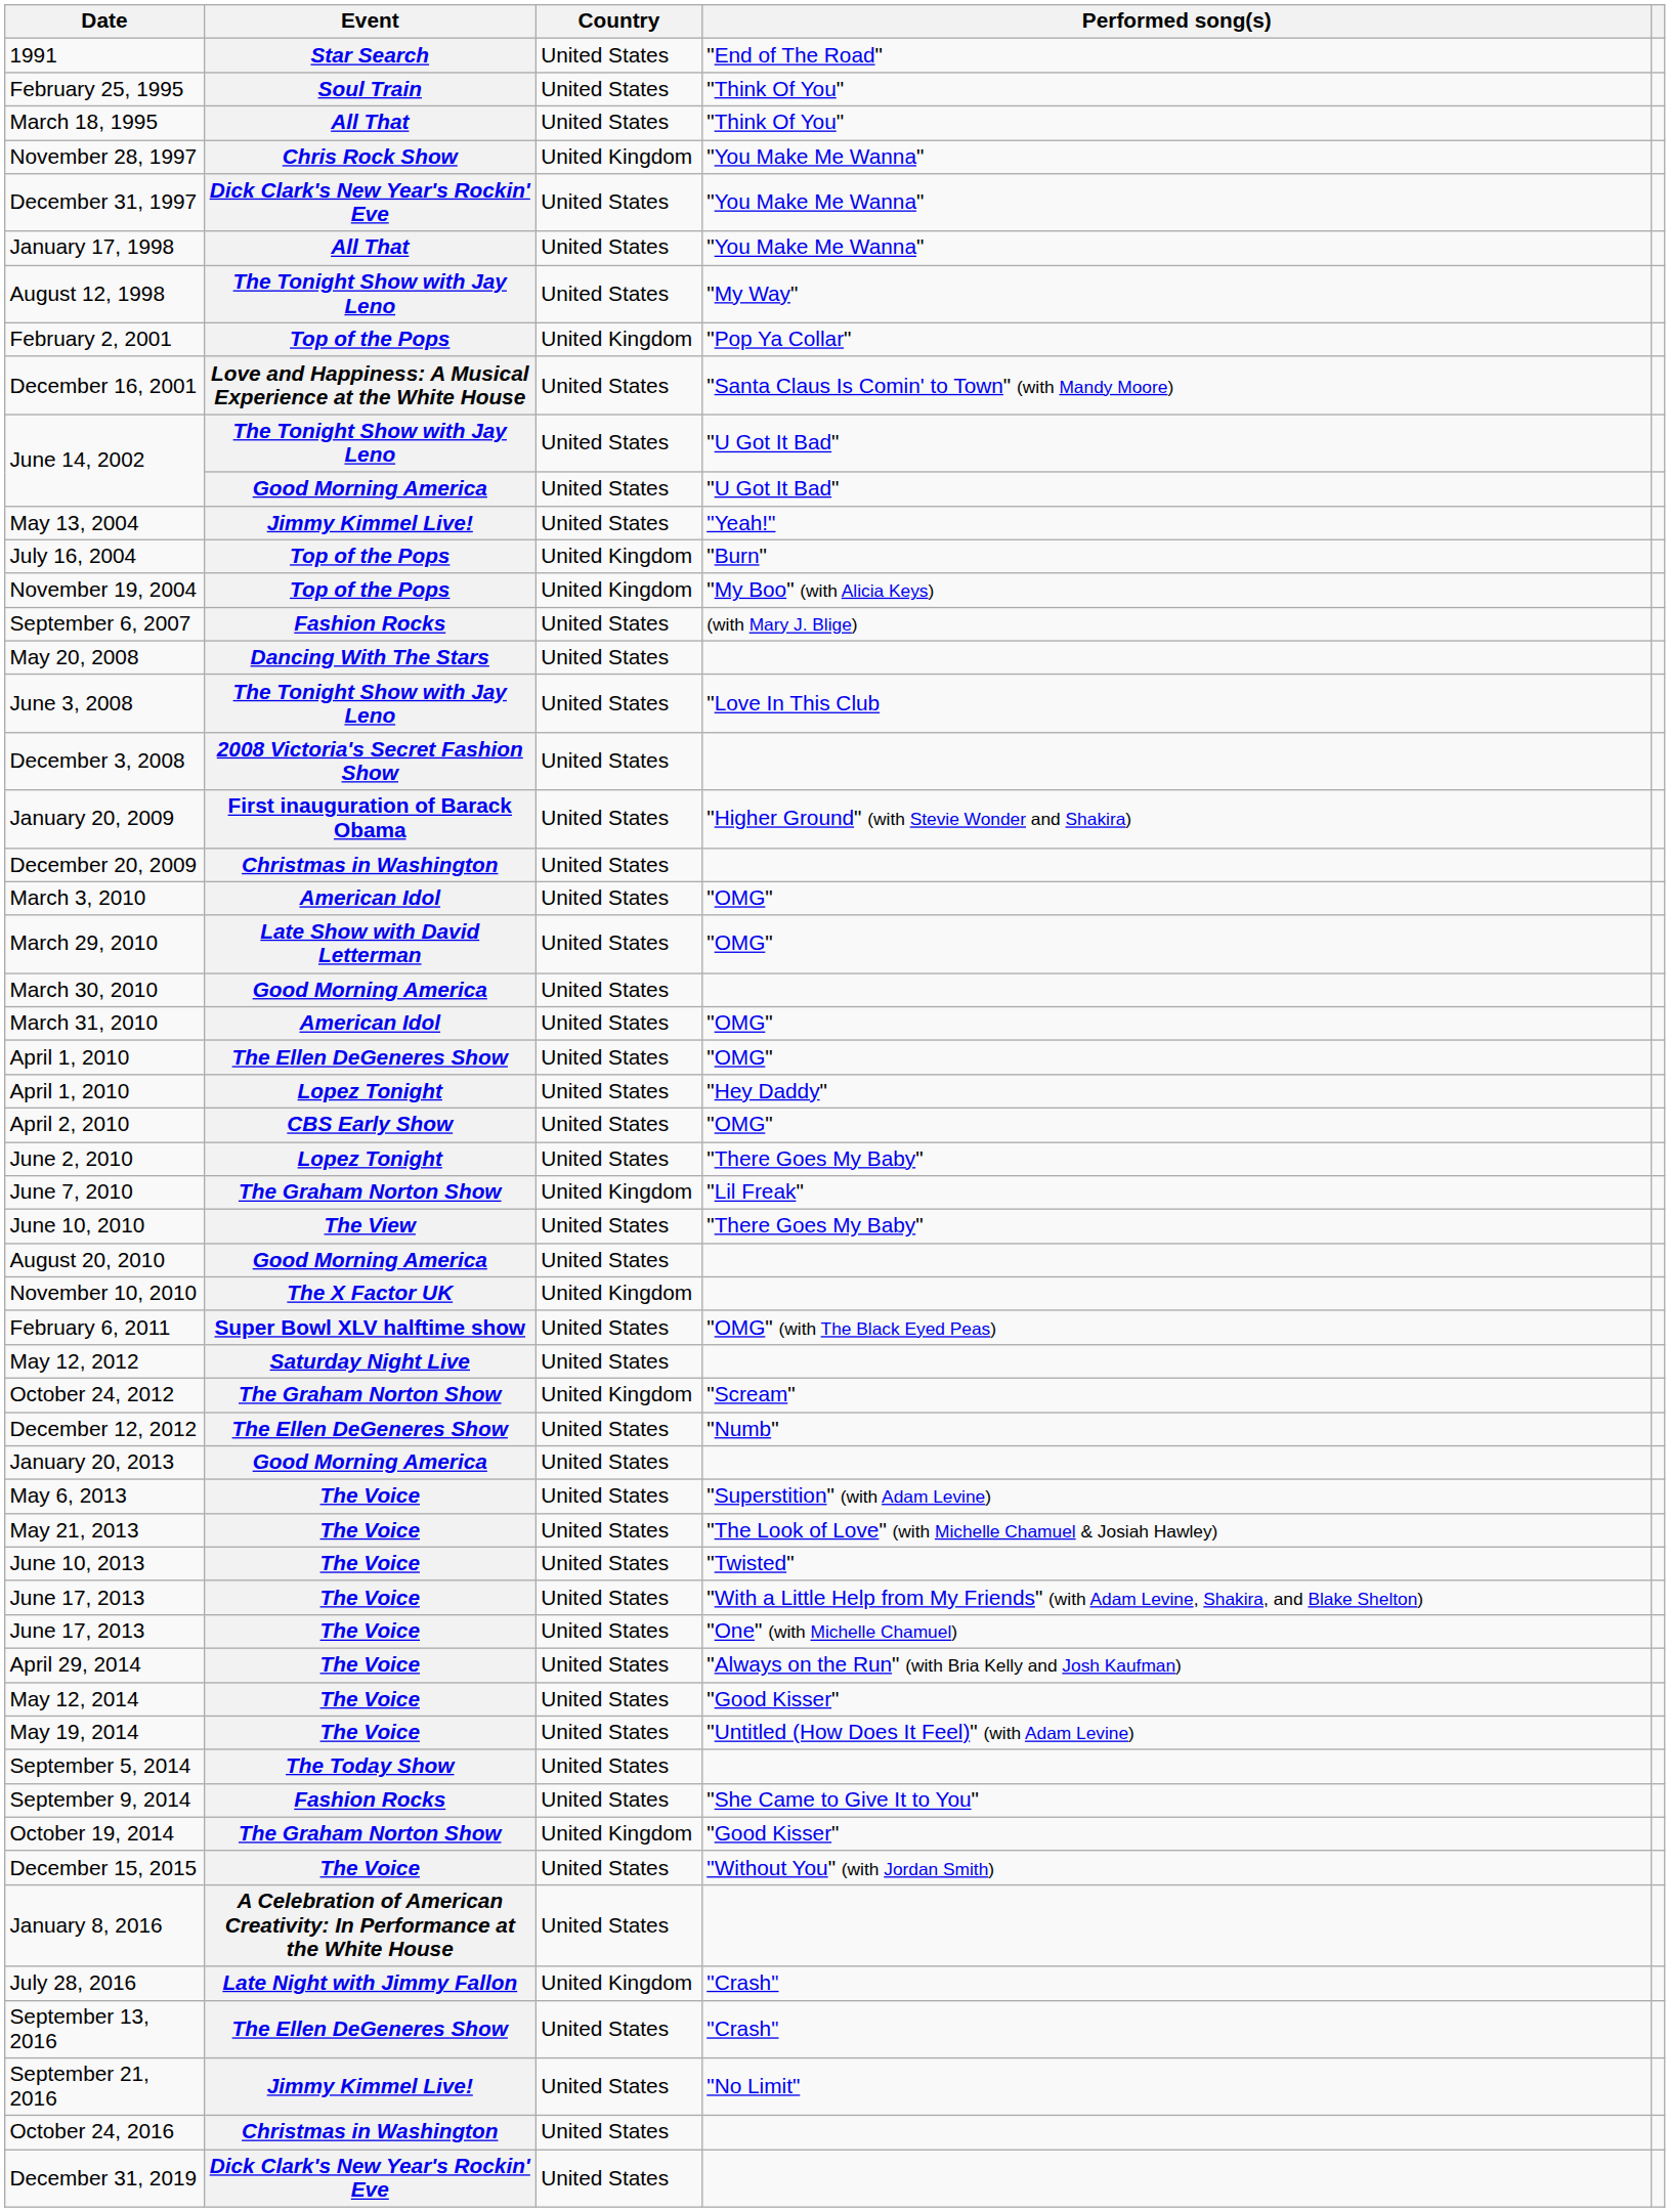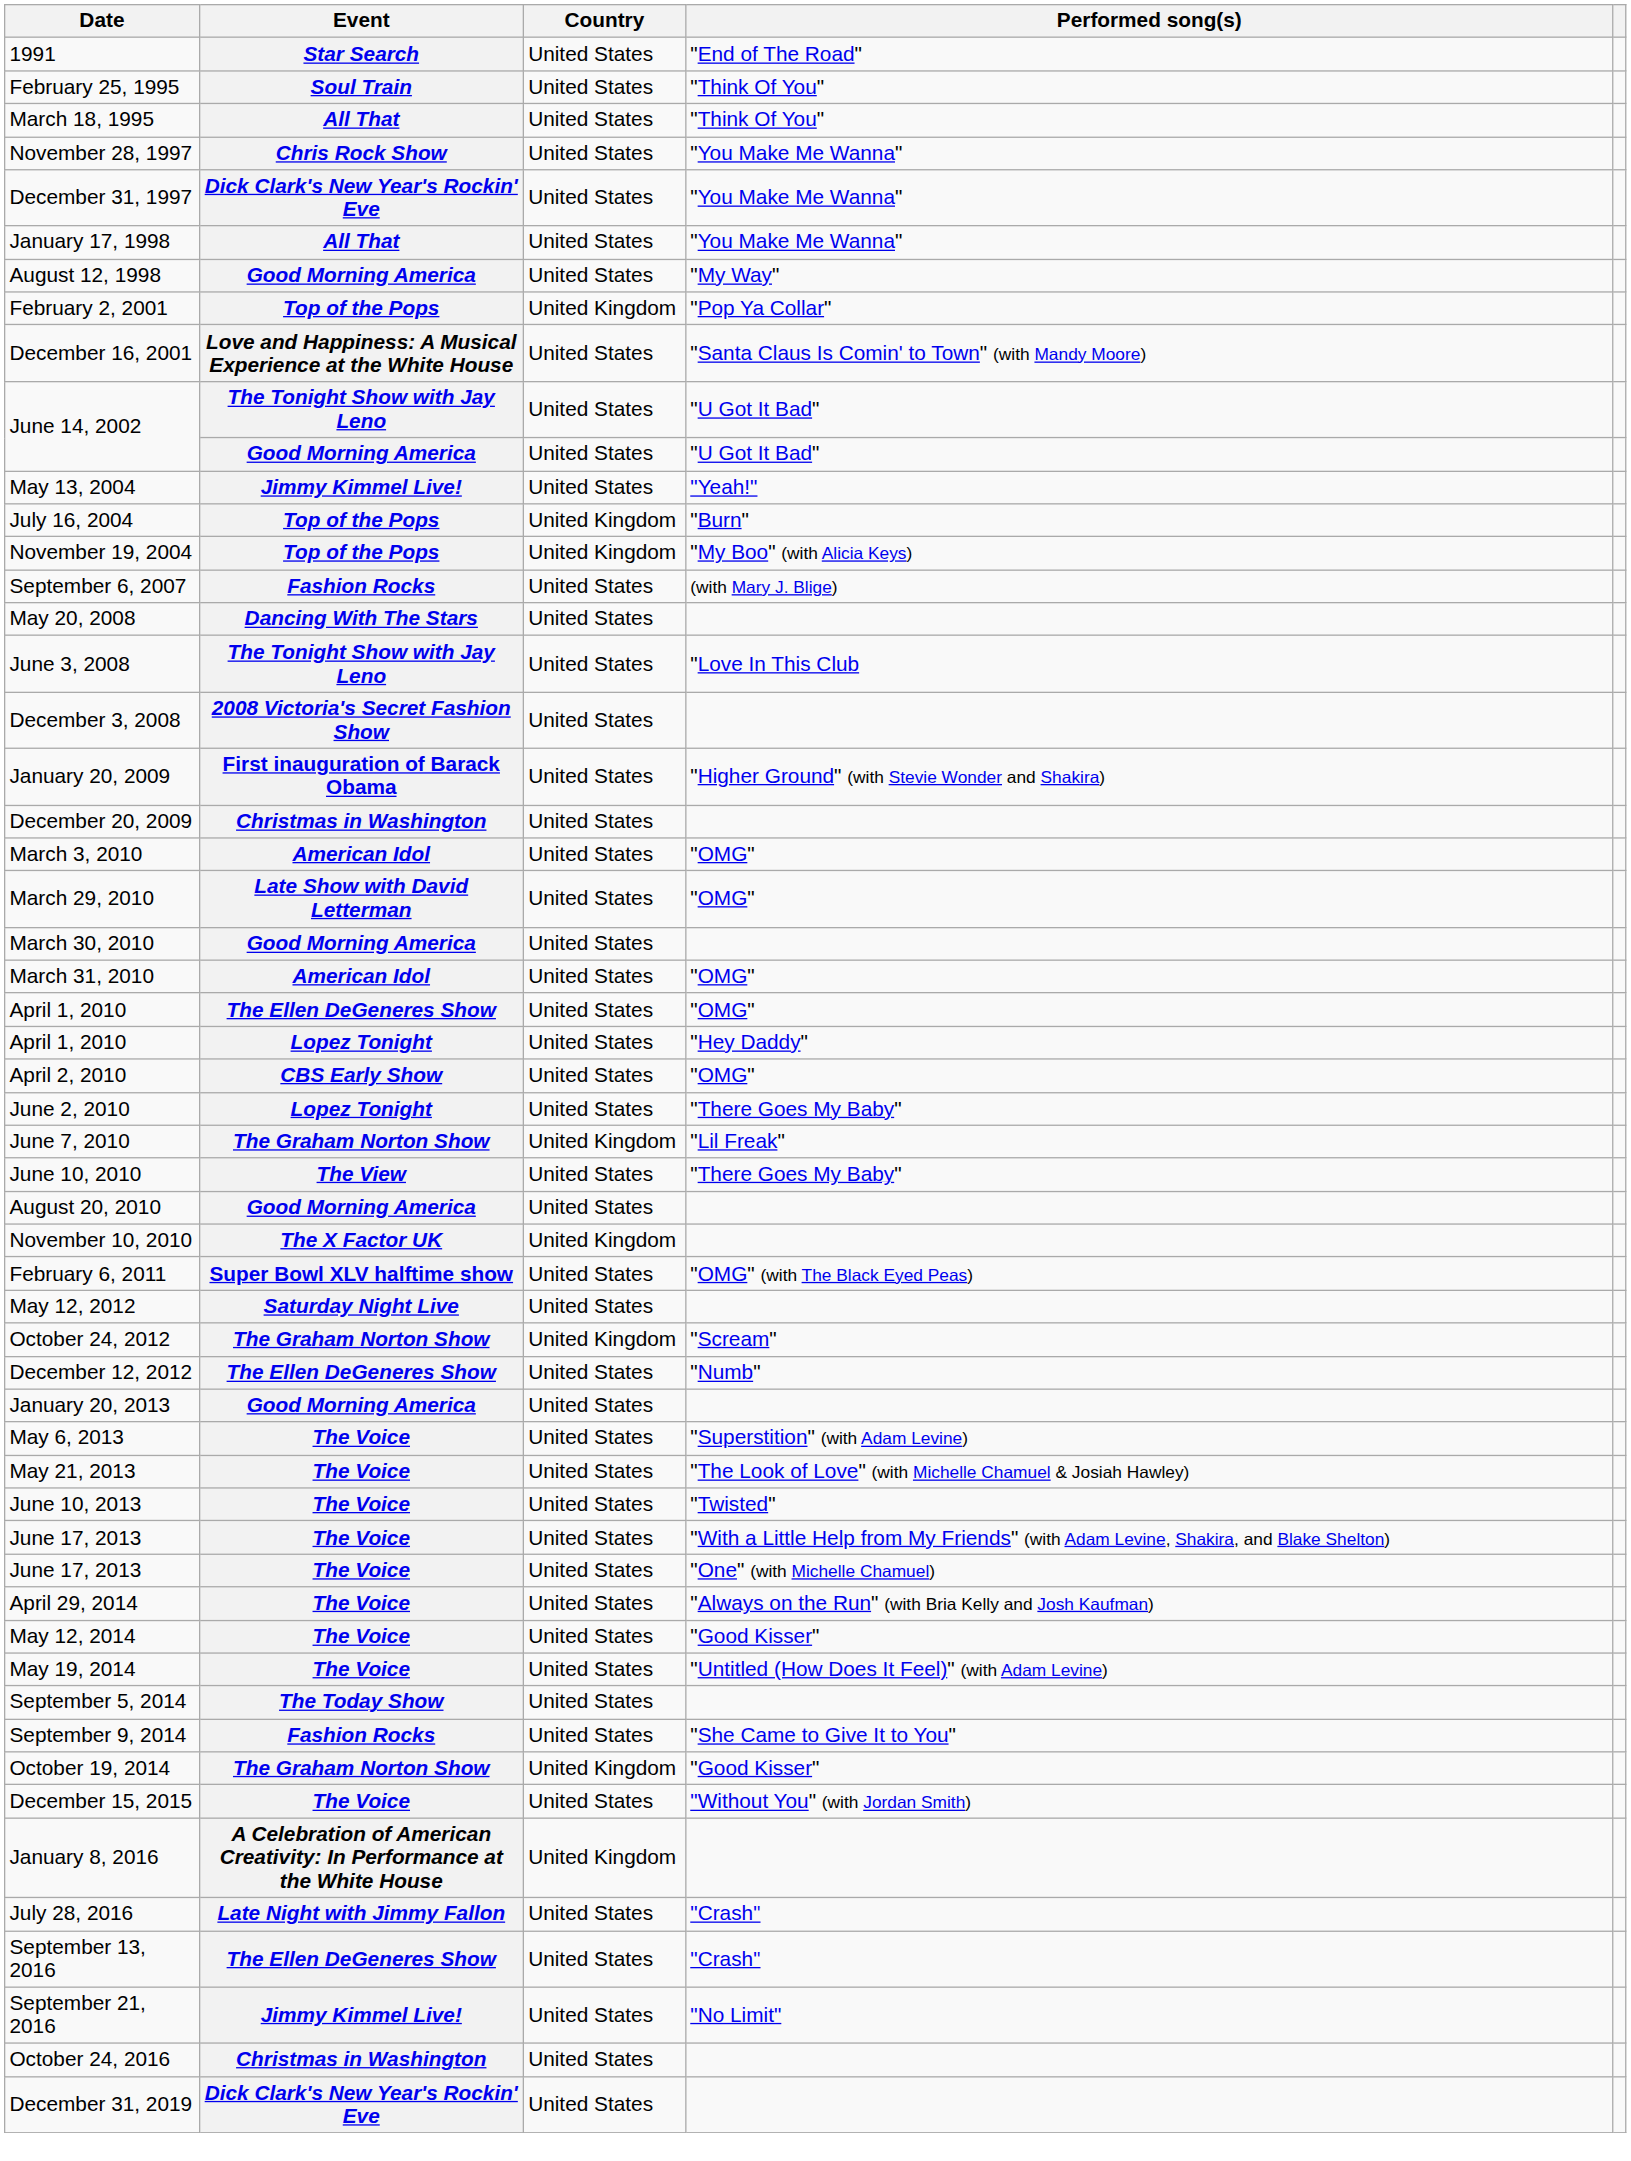November 28, 1997 | Country: United Kingdom -> United States
August 12, 1998 | Event: The Tonight Show with Jay Leno -> Good Morning America
January 8, 2016 | Country: United States -> United Kingdom
July 28, 2016 | Country: United Kingdom -> United States
